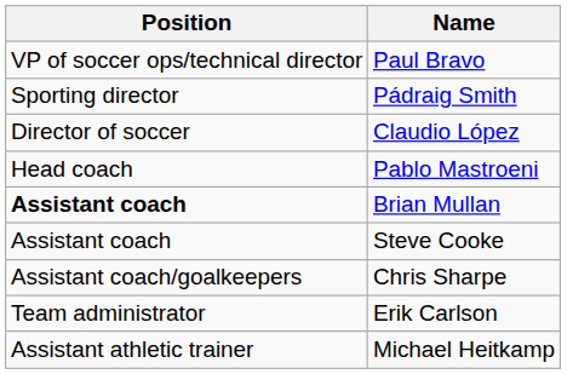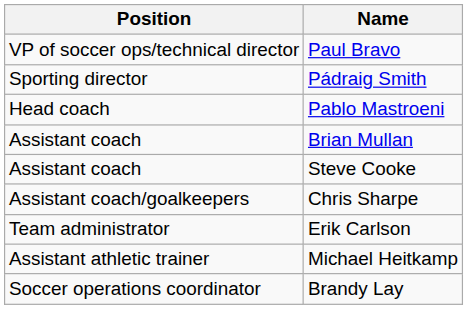- row: Director of soccer | Claudio López
Brian Mullan | Position: bold -> normal
+ row: Soccer operations coordinator | Brandy Lay
